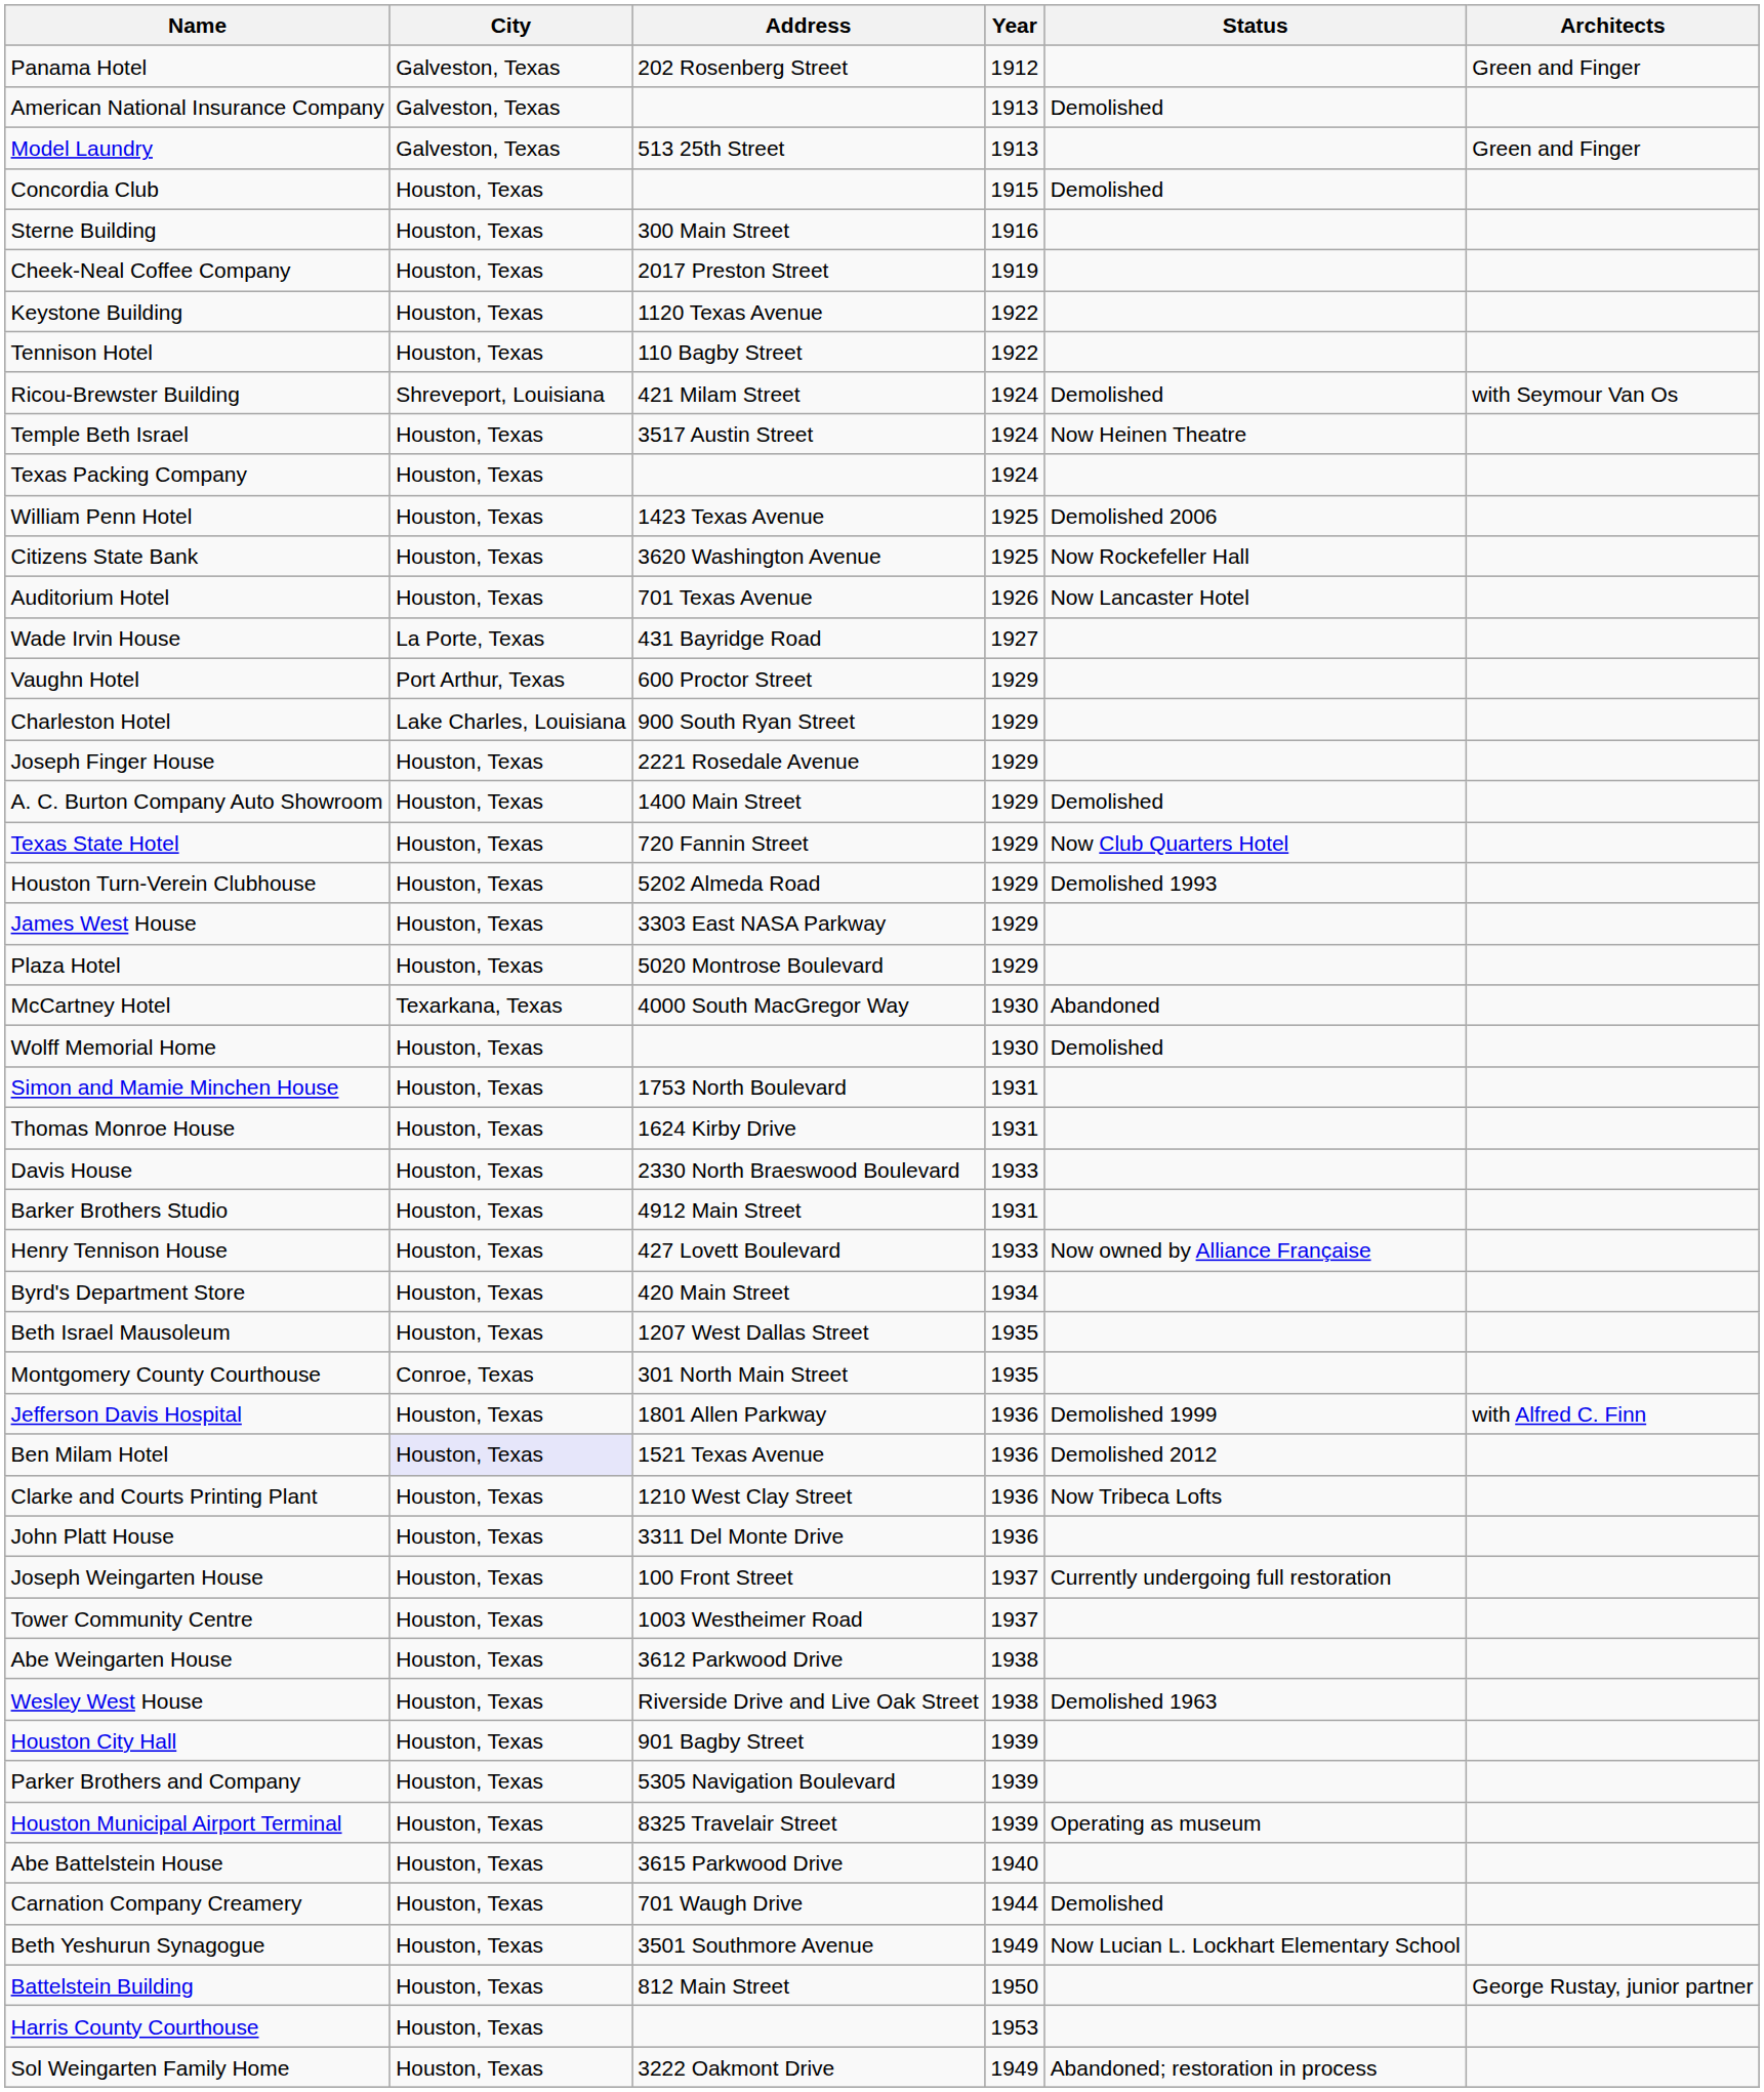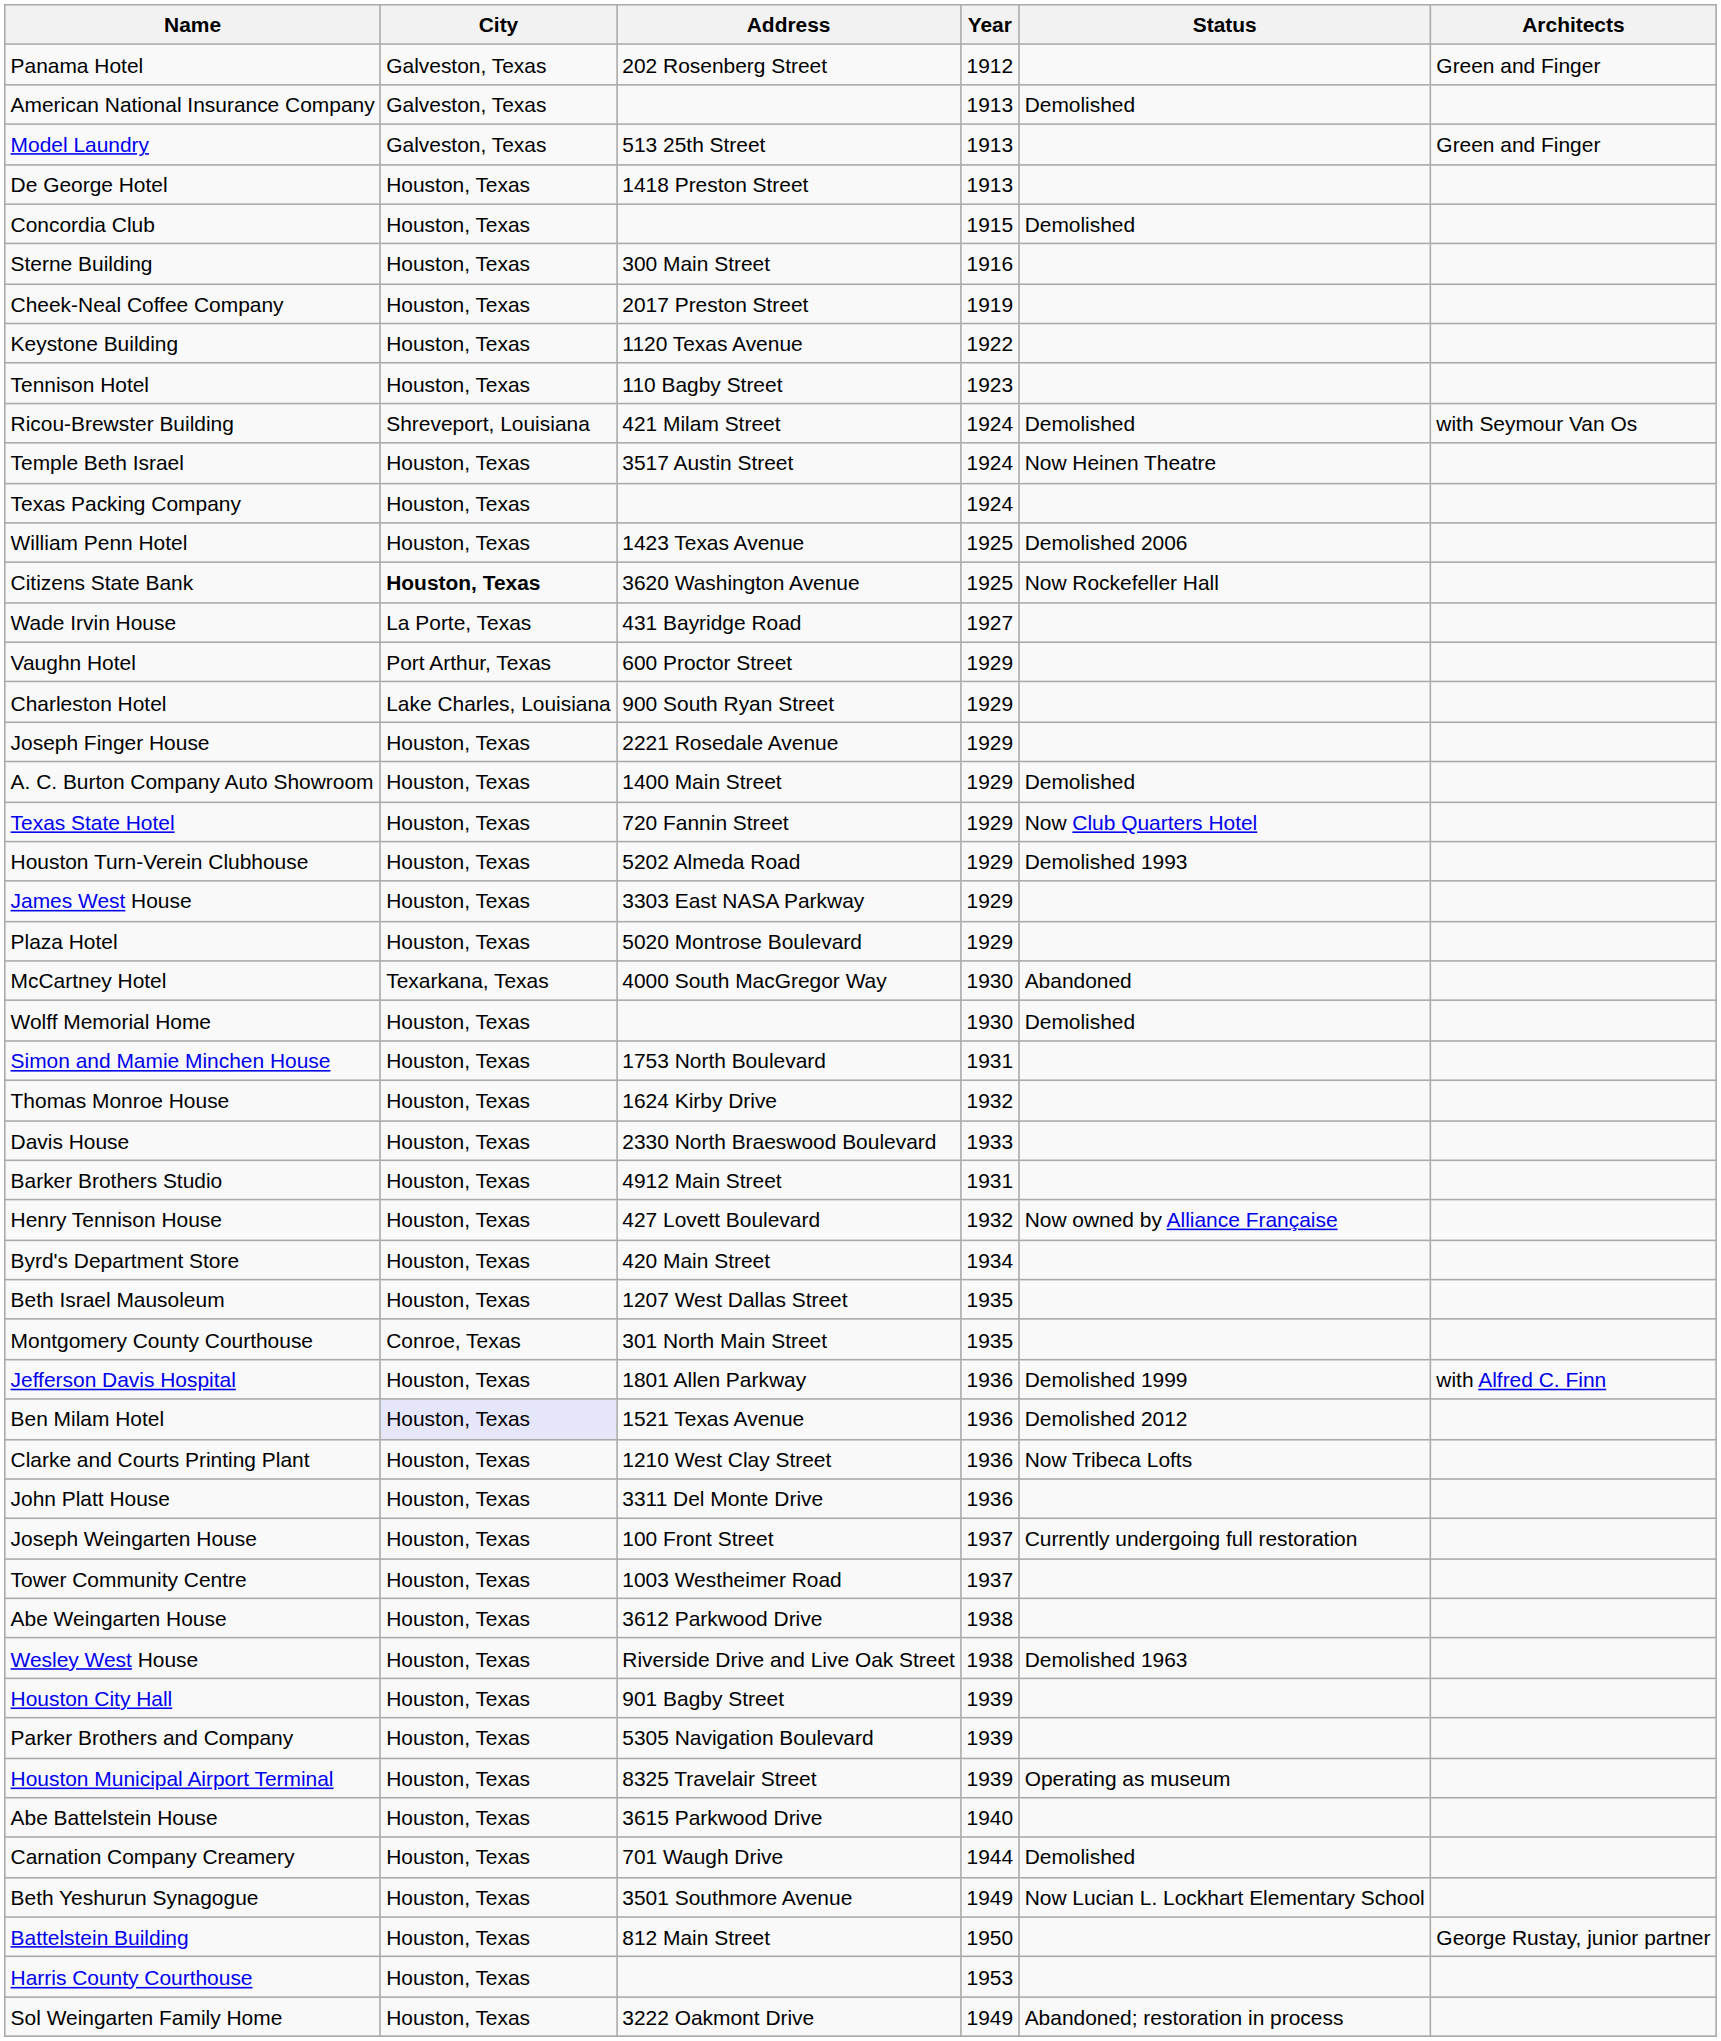+ row: De George Hotel | Houston, Texas | 1418 Preston Street | 1913
Tennison Hotel | Year: 1922 -> 1923
Citizens State Bank | City: normal -> bold
- row: Auditorium Hotel | Houston, Texas | 701 Texas Avenue | 1926 | Now Lancaster Hotel
Thomas Monroe House | Year: 1931 -> 1932
Henry Tennison House | Year: 1933 -> 1932
